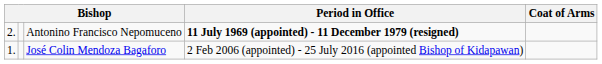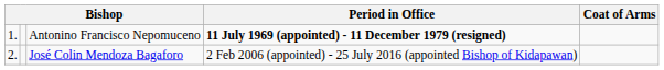Antonino Francisco Nepomuceno | column 1: 2. -> 1.
José Colin Mendoza Bagaforo | column 1: 1. -> 2.
